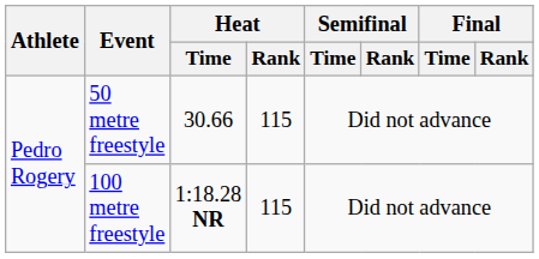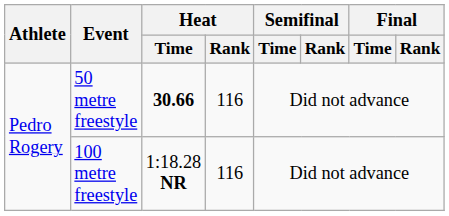50 metre freestyle | Heat / Time: normal -> bold
50 metre freestyle | Heat / Rank: 115 -> 116
100 metre freestyle | Heat / Rank: 115 -> 116
